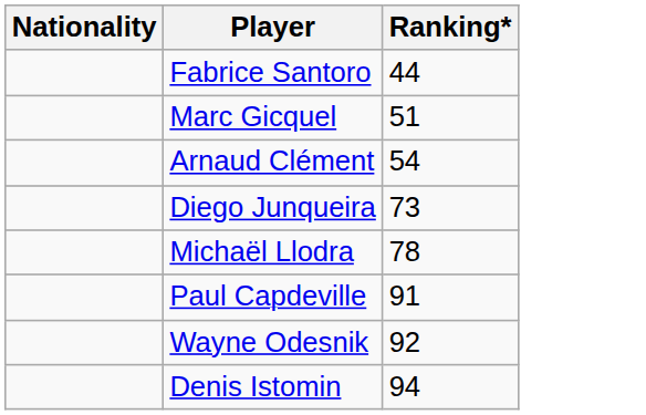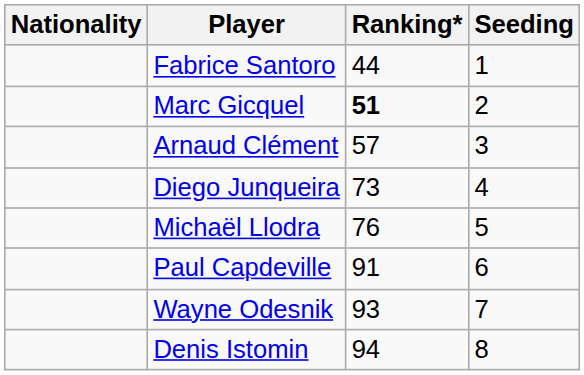+ column: Seeding | 1 | 2 | 3 | 4 | 5 | 6 | 7 | 8
Marc Gicquel | Ranking*: normal -> bold
Arnaud Clément | Ranking*: 54 -> 57
Michaël Llodra | Ranking*: 78 -> 76
Wayne Odesnik | Ranking*: 92 -> 93
